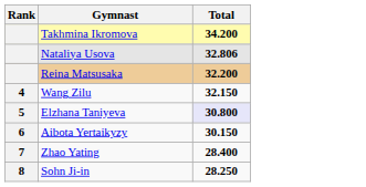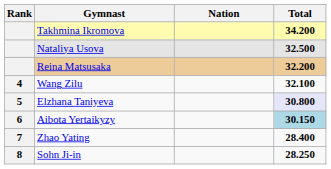+ column: Nation
Nataliya Usova | Total: 32.806 -> 32.500
Wang Zilu | Total: 32.150 -> 32.100
Aibota Yertaikyzy | Total: no background -> lightblue background
